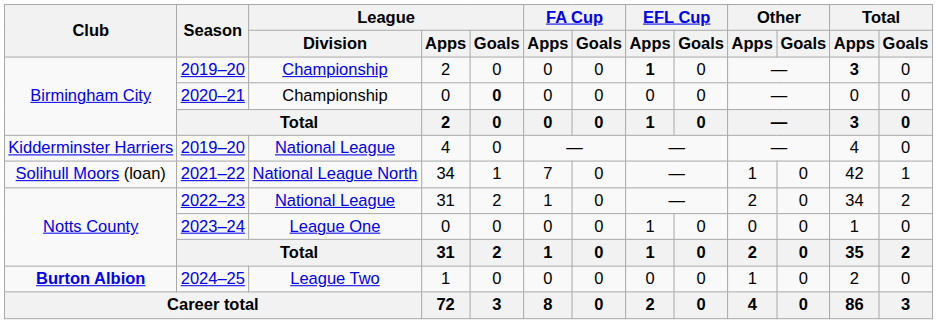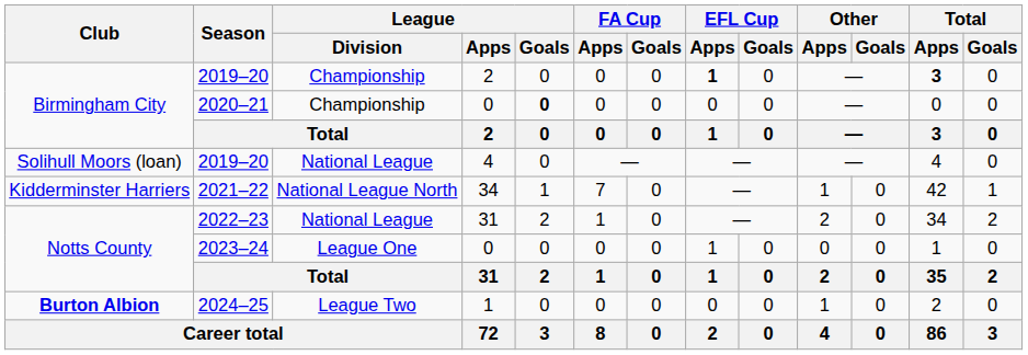2019–20 / 4 | Club: Kidderminster Harriers -> Solihull Moors (loan)
2021–22 | Club: Solihull Moors (loan) -> Kidderminster Harriers
